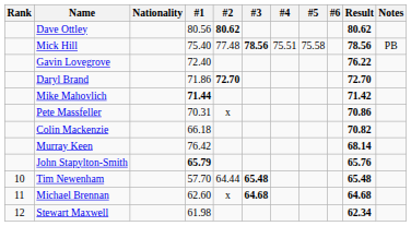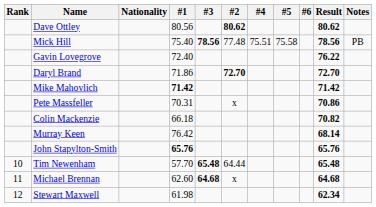columns swapped: #2 <-> #3
Mike Mahovlich | #1: 71.44 -> 71.42
John Stapylton-Smith | #1: 65.79 -> 65.76
